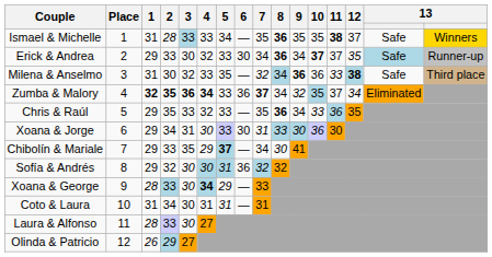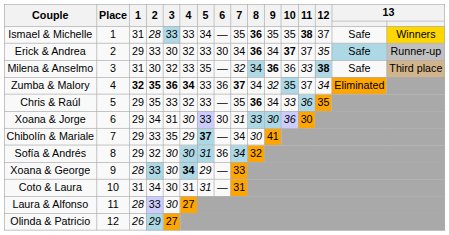Sofía & Andrés | 7: 32 -> 34
